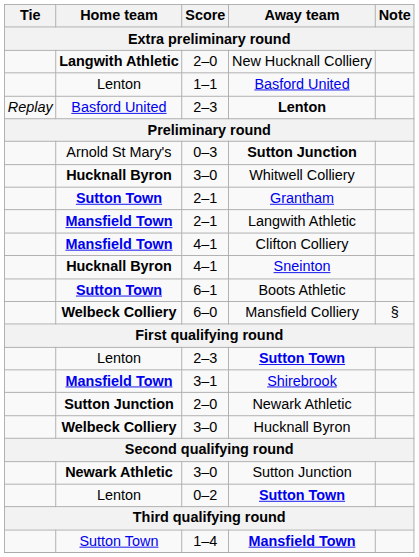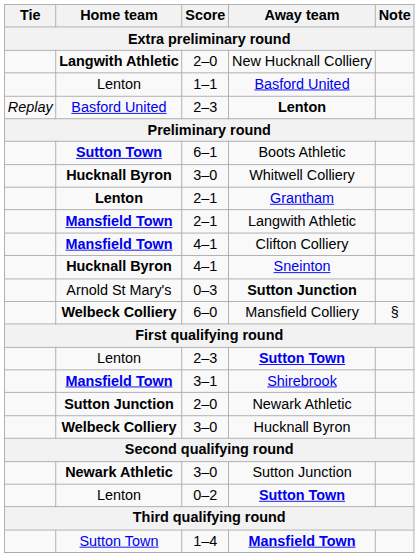rows swapped: 0–3 / Sutton Junction <-> Boots Athletic
Grantham | Home team: Sutton Town -> Lenton
